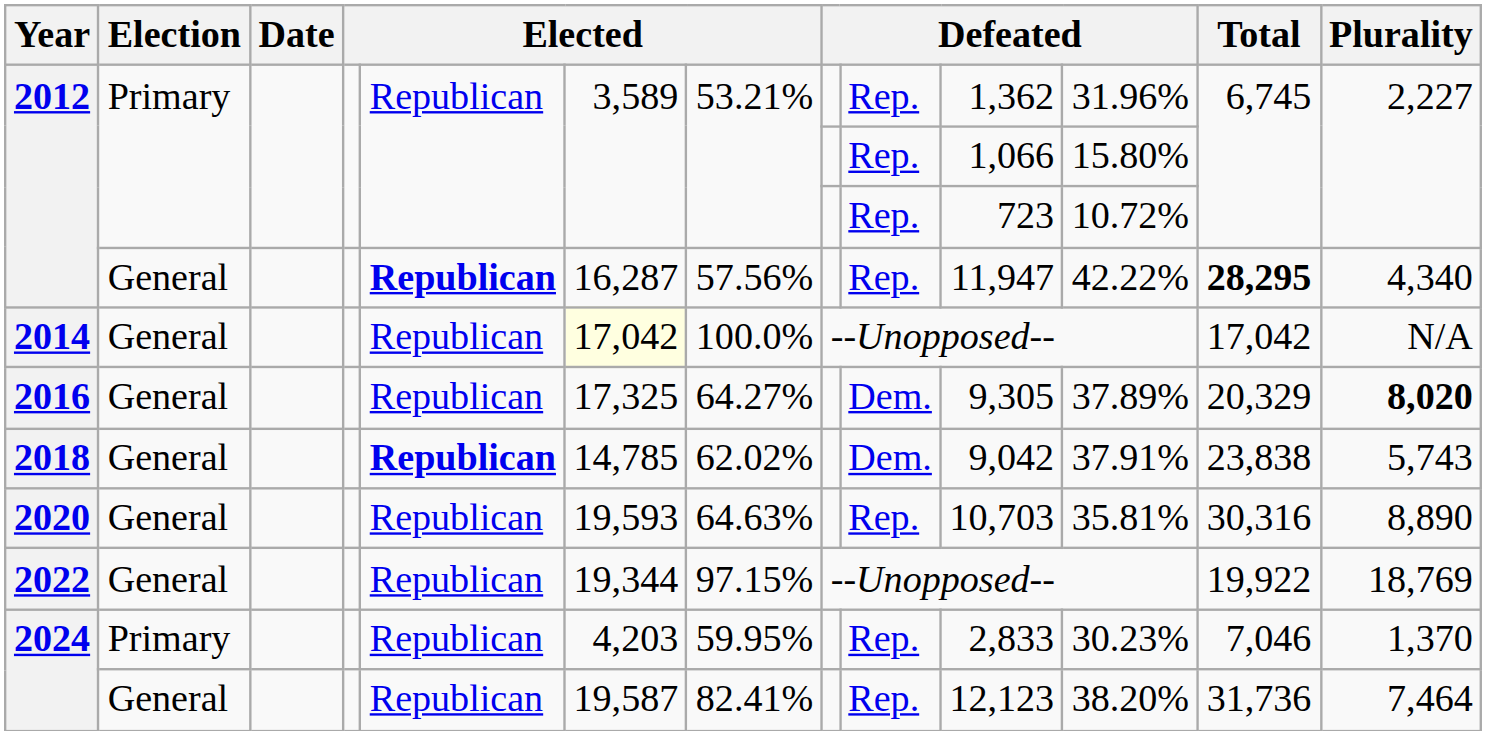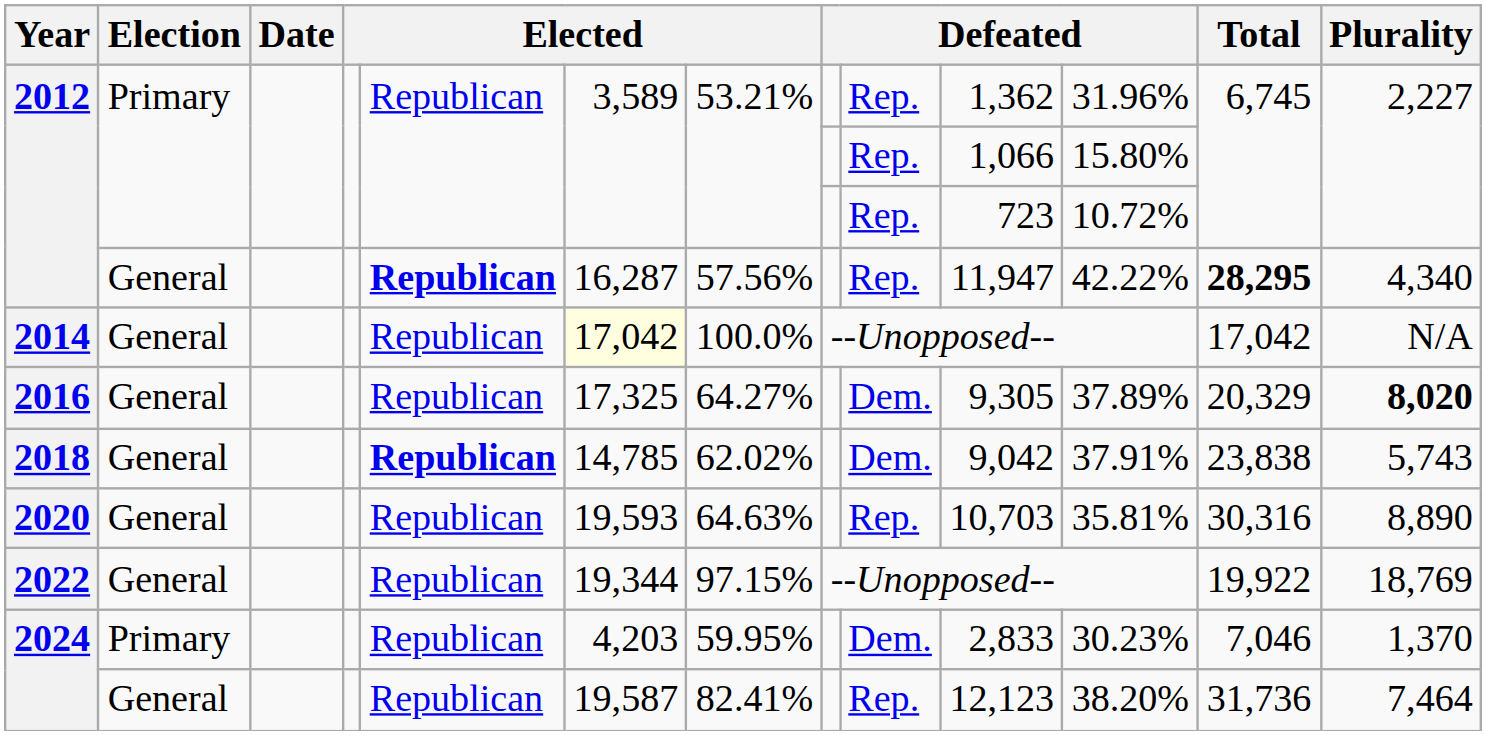2024 / Primary | column 9: Rep. -> Dem.
